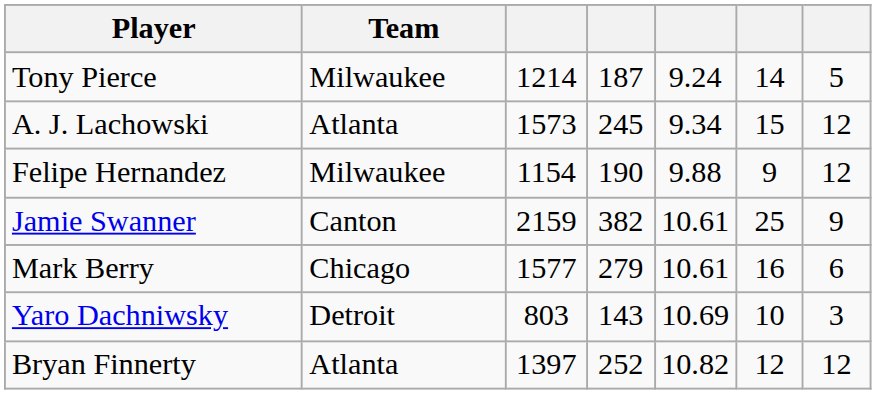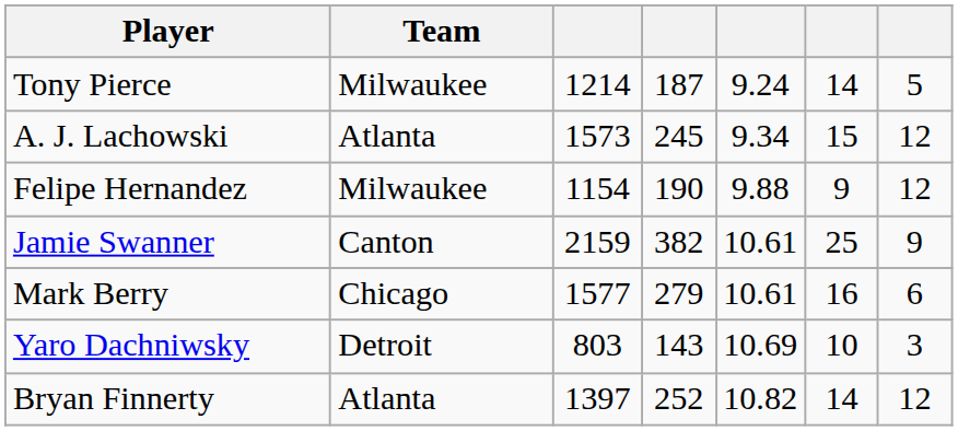Bryan Finnerty | column 6: 12 -> 14
